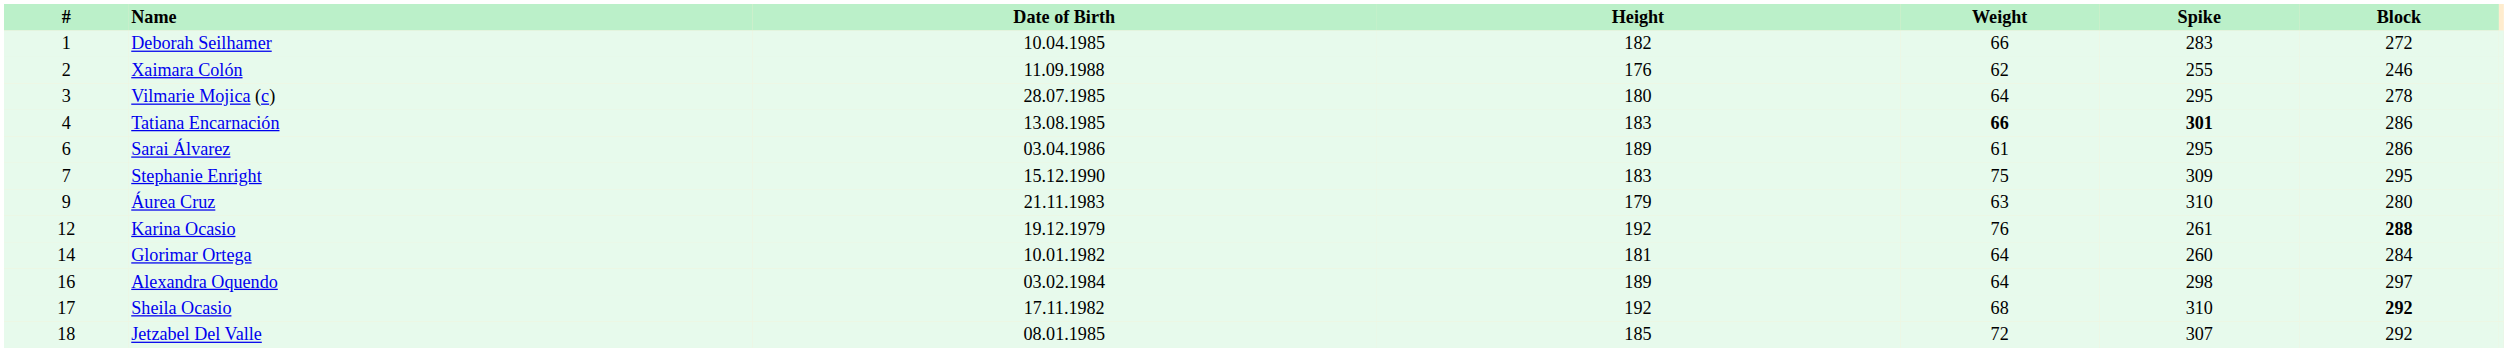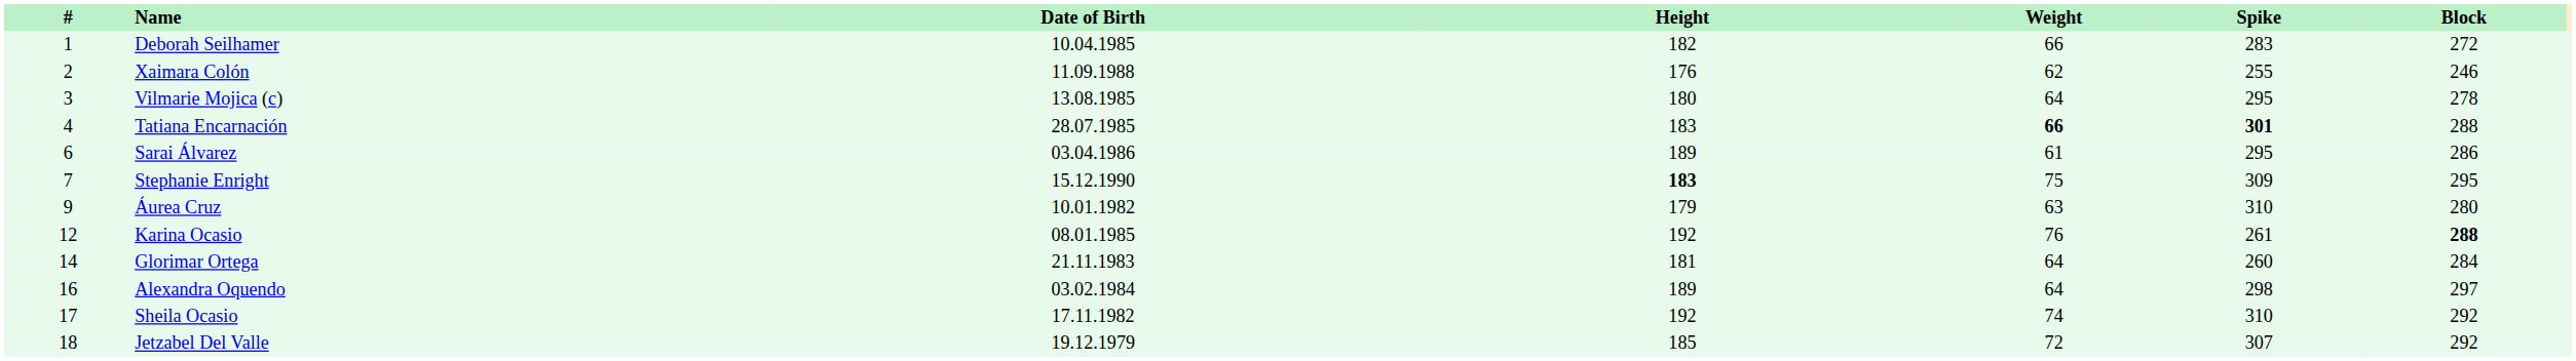Vilmarie Mojica (c) | Date of Birth: 28.07.1985 -> 13.08.1985
Tatiana Encarnación | Date of Birth: 13.08.1985 -> 28.07.1985
Tatiana Encarnación | Block: 286 -> 288
Stephanie Enright | Height: normal -> bold
Áurea Cruz | Date of Birth: 21.11.1983 -> 10.01.1982
Karina Ocasio | Date of Birth: 19.12.1979 -> 08.01.1985
Glorimar Ortega | Date of Birth: 10.01.1982 -> 21.11.1983
Sheila Ocasio | Weight: 68 -> 74
Sheila Ocasio | Block: bold -> normal
Jetzabel Del Valle | Date of Birth: 08.01.1985 -> 19.12.1979
